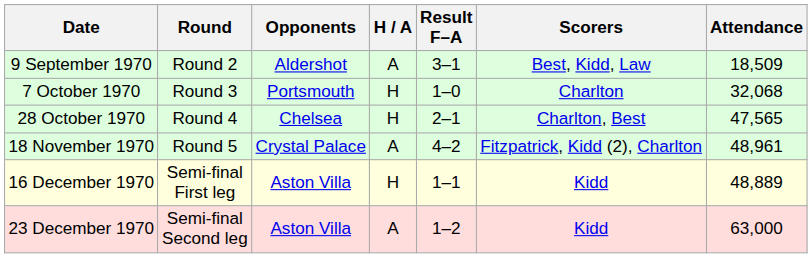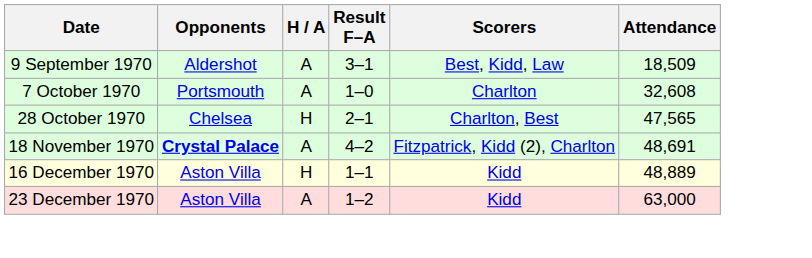- column: Round | Round 2 | Round 3 | Round 4 | Round 5 | Semi-final First leg | Semi-final Second leg
7 October 1970 | H / A: H -> A
7 October 1970 | Attendance: 32,068 -> 32,608
18 November 1970 | Opponents: normal -> bold
18 November 1970 | Attendance: 48,961 -> 48,691
